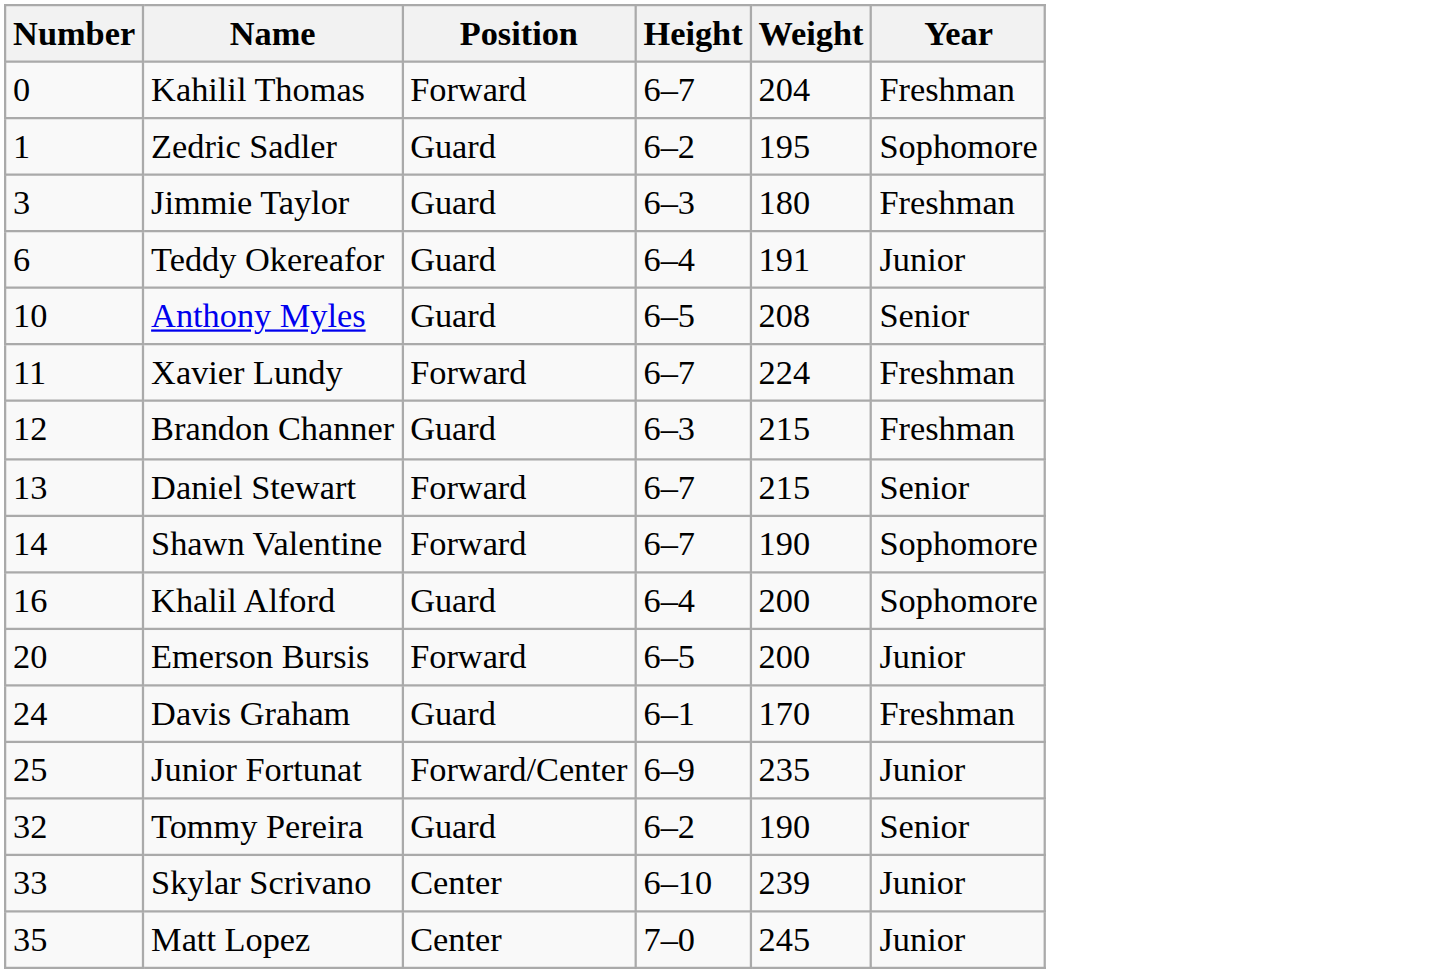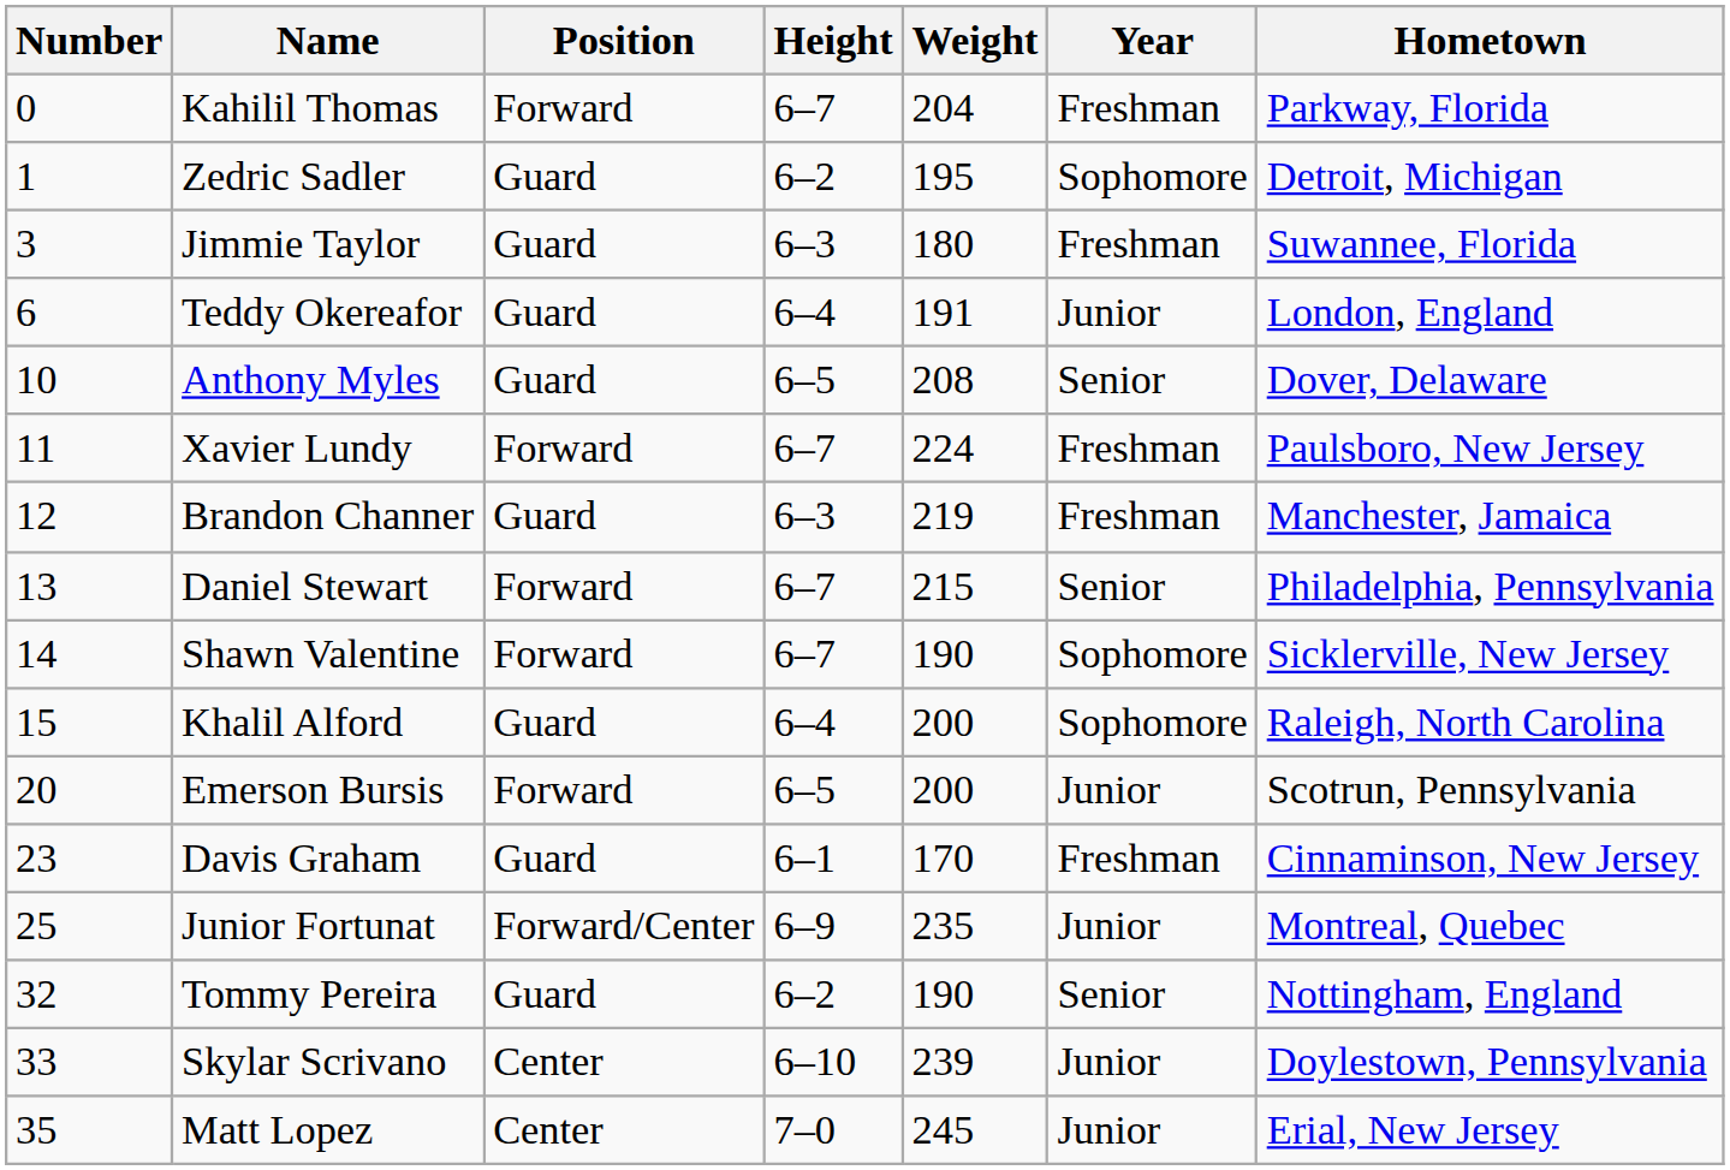+ column: Hometown | Parkway, Florida | Detroit, Michigan | Suwannee, Florida | London, England | Dover, Delaware | Paulsboro, New Jersey | Manchester, Jamaica | Philadelphia, Pennsylvania | Sicklerville, New Jersey | Raleigh, North Carolina | Scotrun, Pennsylvania | Cinnaminson, New Jersey | Montreal, Quebec | Nottingham, England | Doylestown, Pennsylvania | Erial, New Jersey
Brandon Channer | Weight: 215 -> 219
Khalil Alford | Number: 16 -> 15
Davis Graham | Number: 24 -> 23
